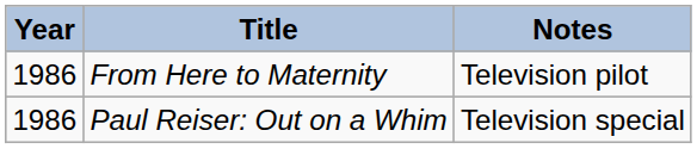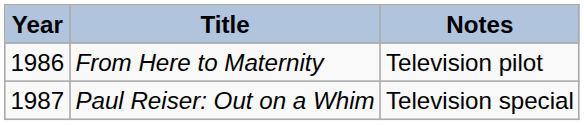Paul Reiser: Out on a Whim | Year: 1986 -> 1987
